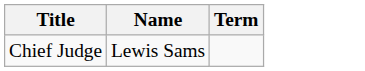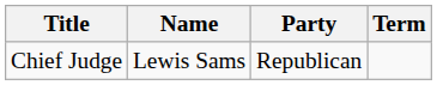+ column: Party | Republican
